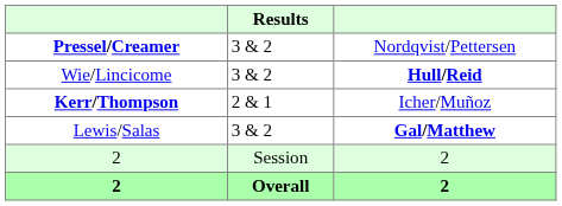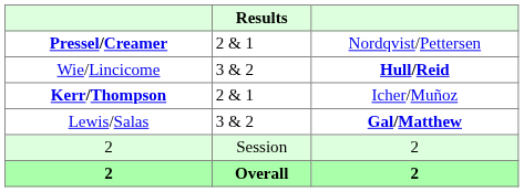Pressel/Creamer | Results: 3 & 2 -> 2 & 1
